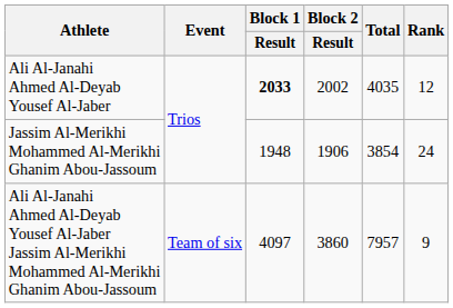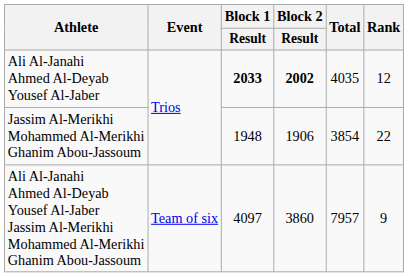Ali Al-Janahi Ahmed Al-Deyab Yousef Al-Jaber | Block 2 / Result: normal -> bold
Jassim Al-Merikhi Mohammed Al-Merikhi Ghanim Abou-Jassoum | Rank: 24 -> 22
